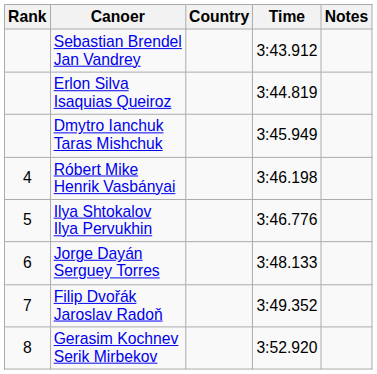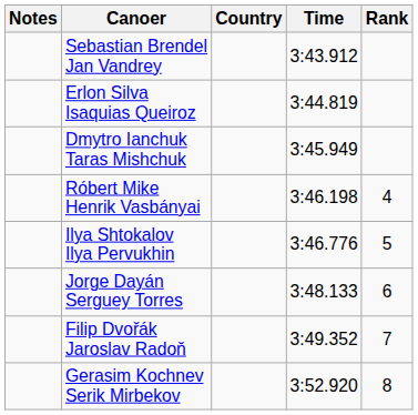columns swapped: Rank <-> Notes
